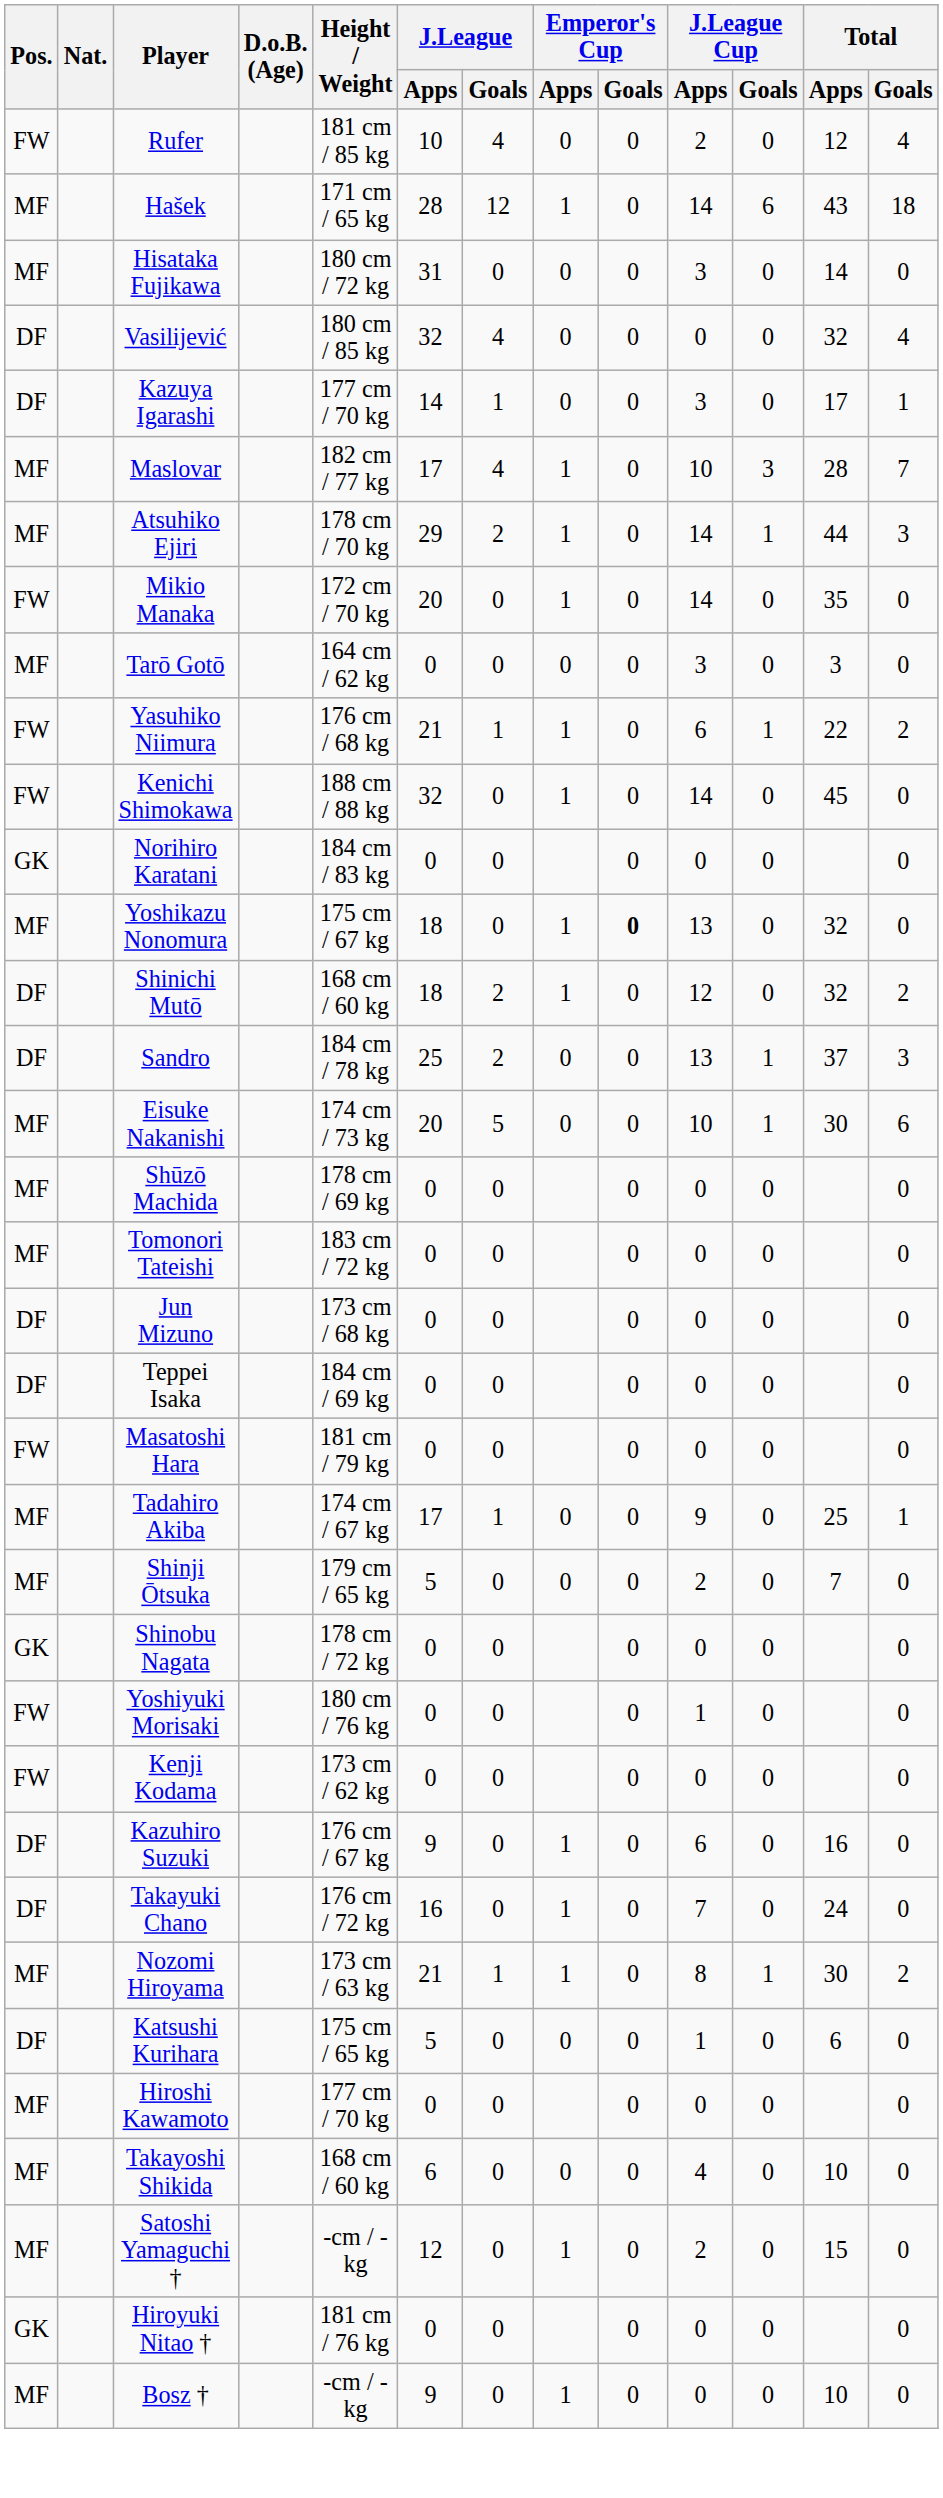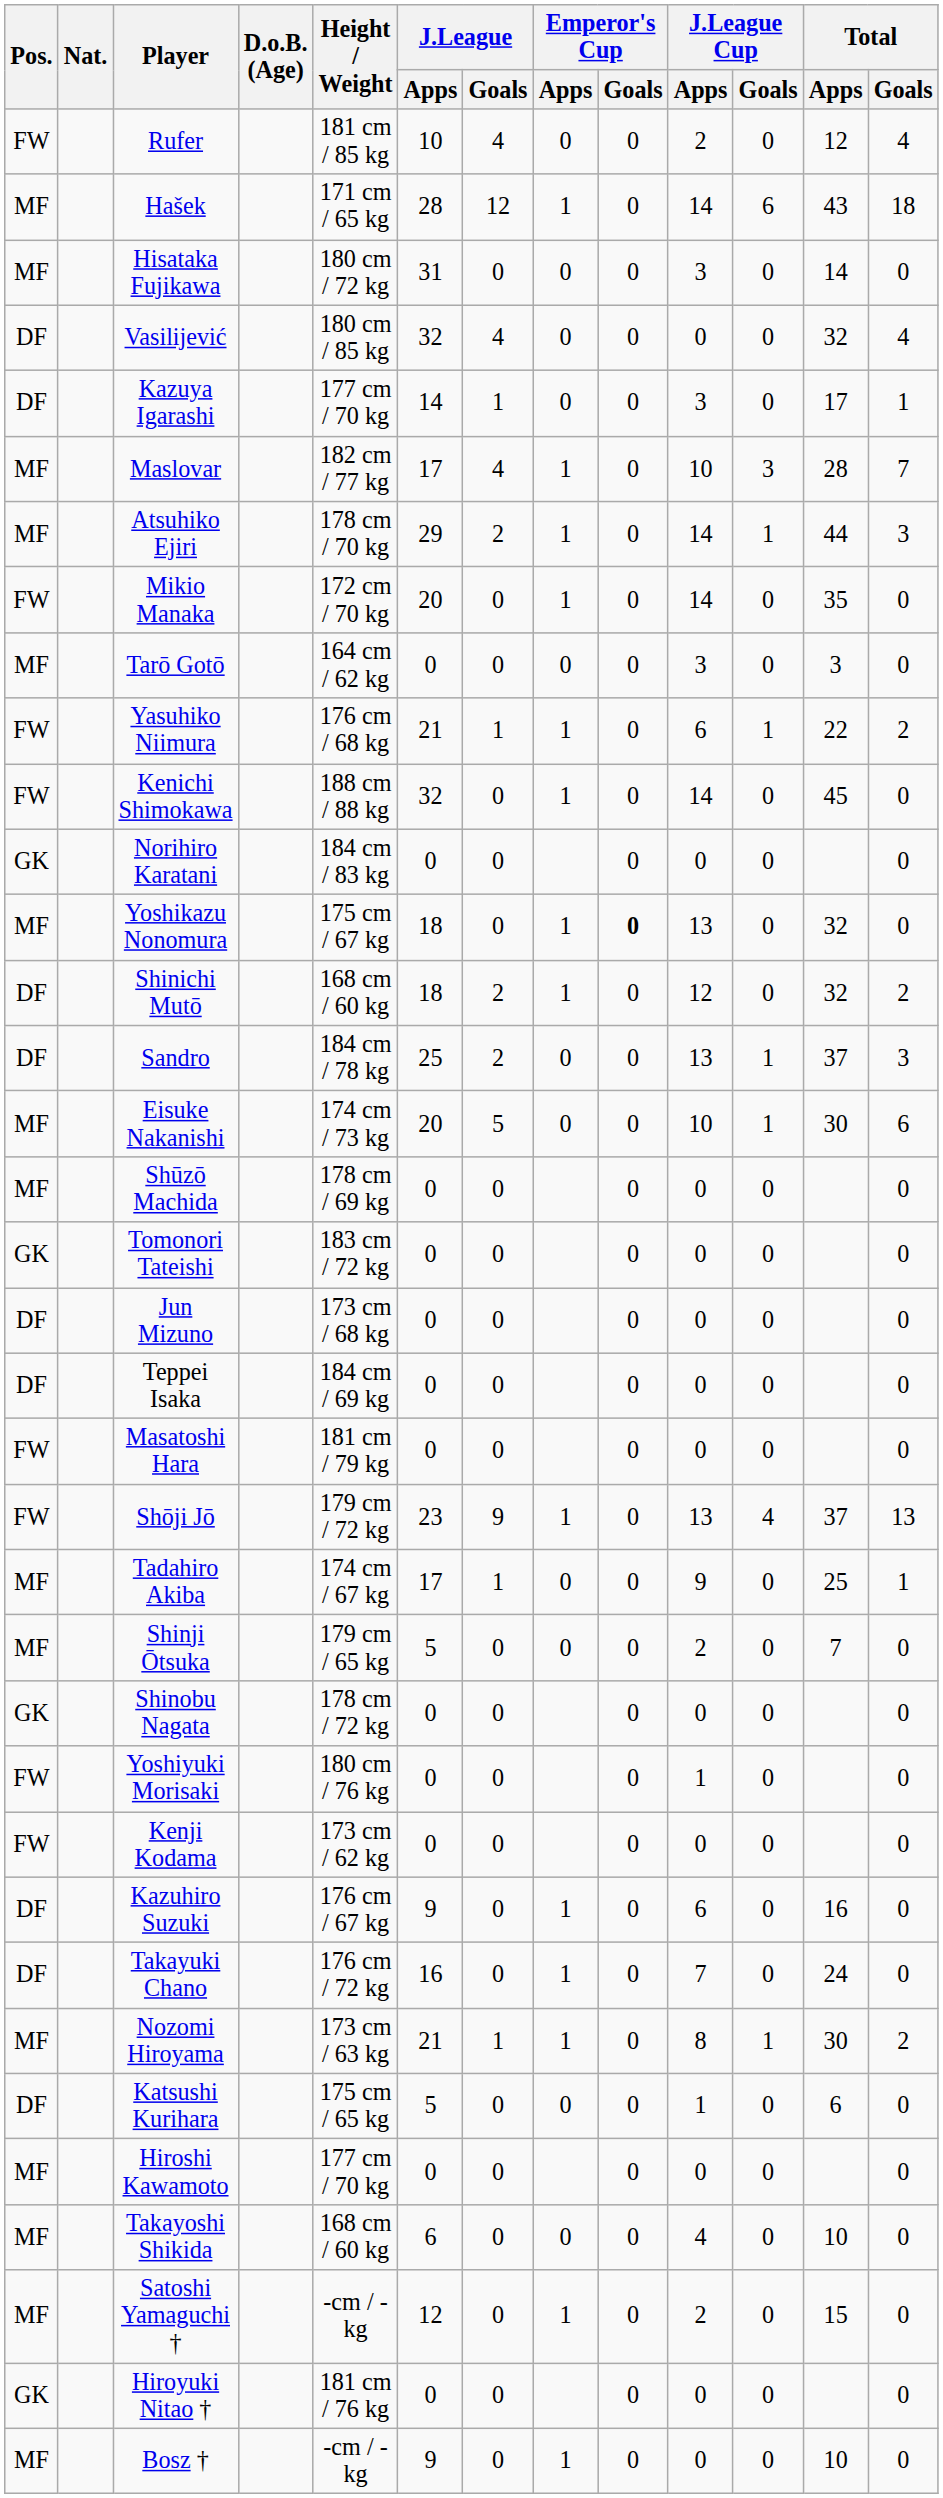Tomonori Tateishi | Pos.: MF -> GK
+ row: FW | Shōji Jō | 179 cm / 72 kg | 23 | 9 | 1 | 0 | 13 | 4 | 37 | 13
